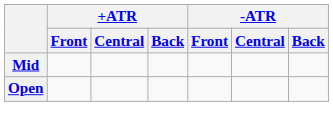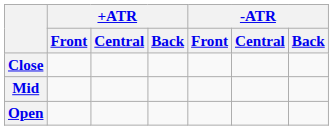+ row: Close
